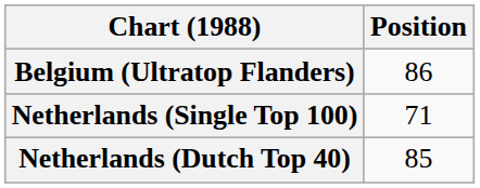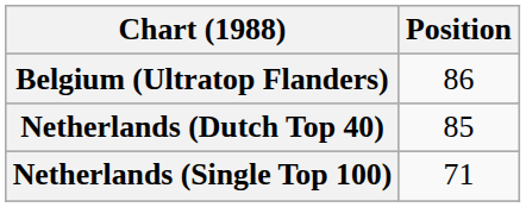rows swapped: Netherlands (Dutch Top 40) <-> Netherlands (Single Top 100)
